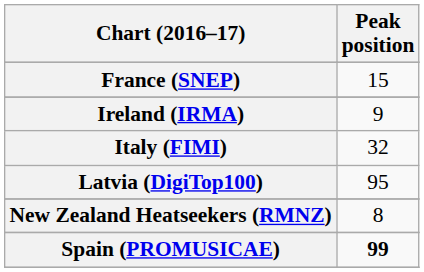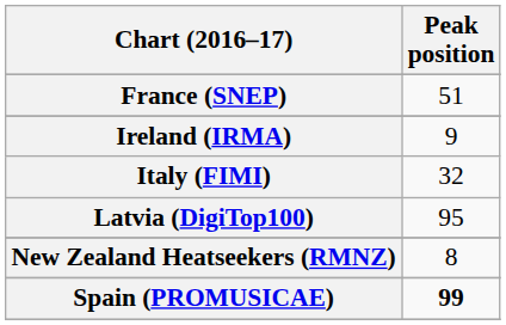France (SNEP) | Peak position: 15 -> 51
